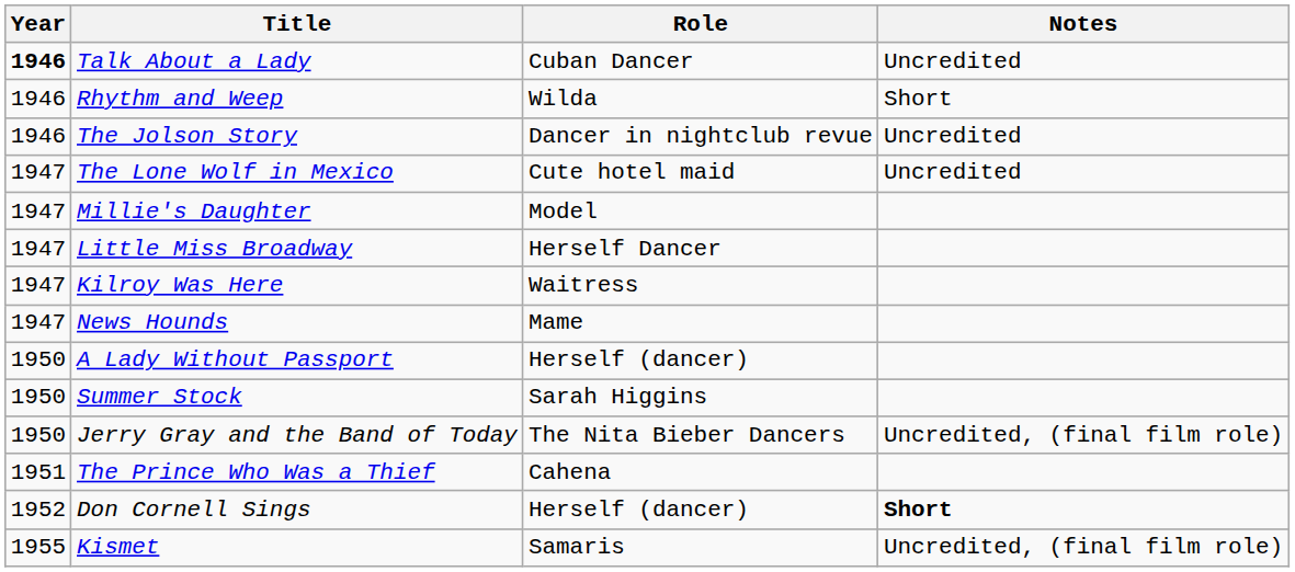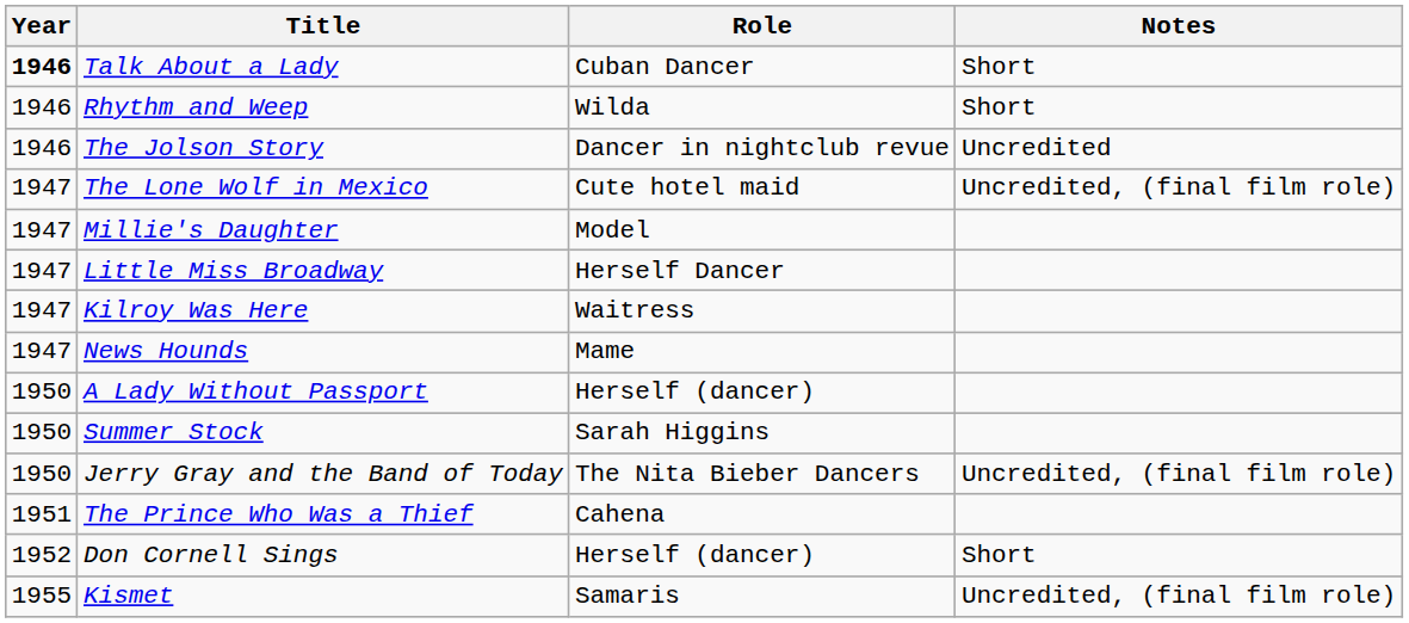Talk About a Lady | Notes: Uncredited -> Short
The Lone Wolf in Mexico | Notes: Uncredited -> Uncredited, (final film role)
Don Cornell Sings | Notes: bold -> normal
